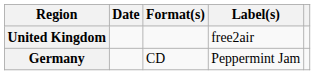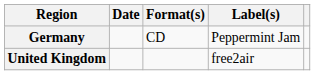rows swapped: United Kingdom <-> Germany
